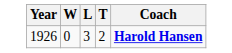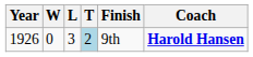+ column: Finish | 9th
1926 | T: no background -> lightblue background
